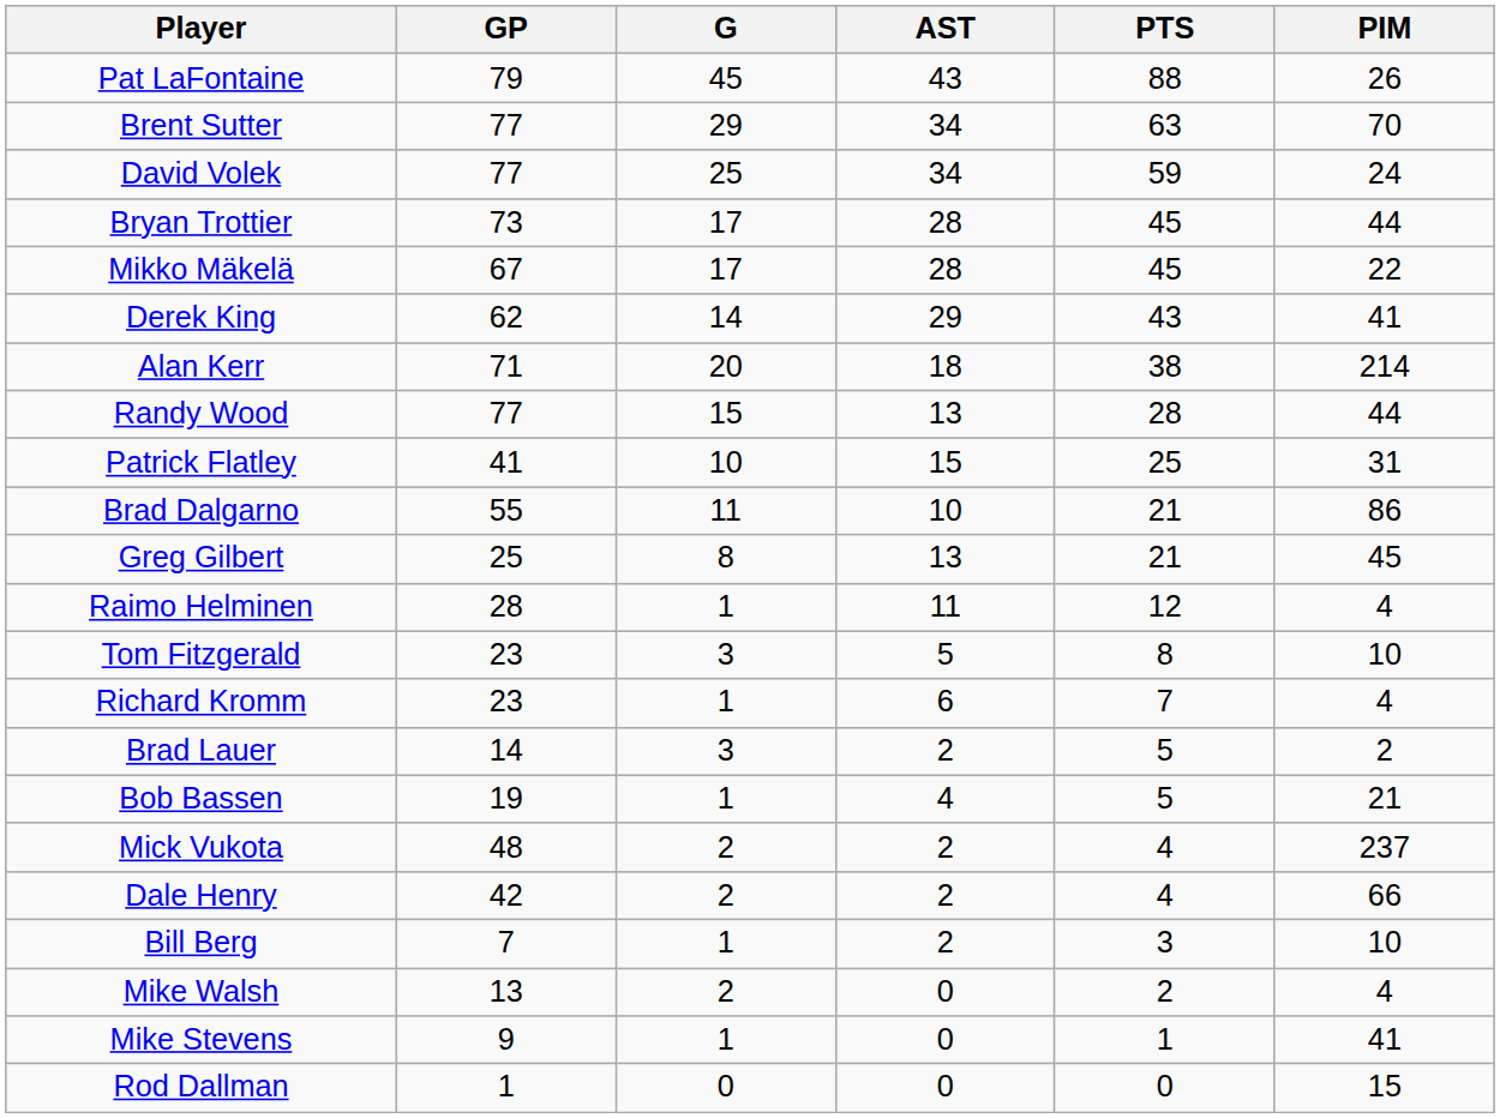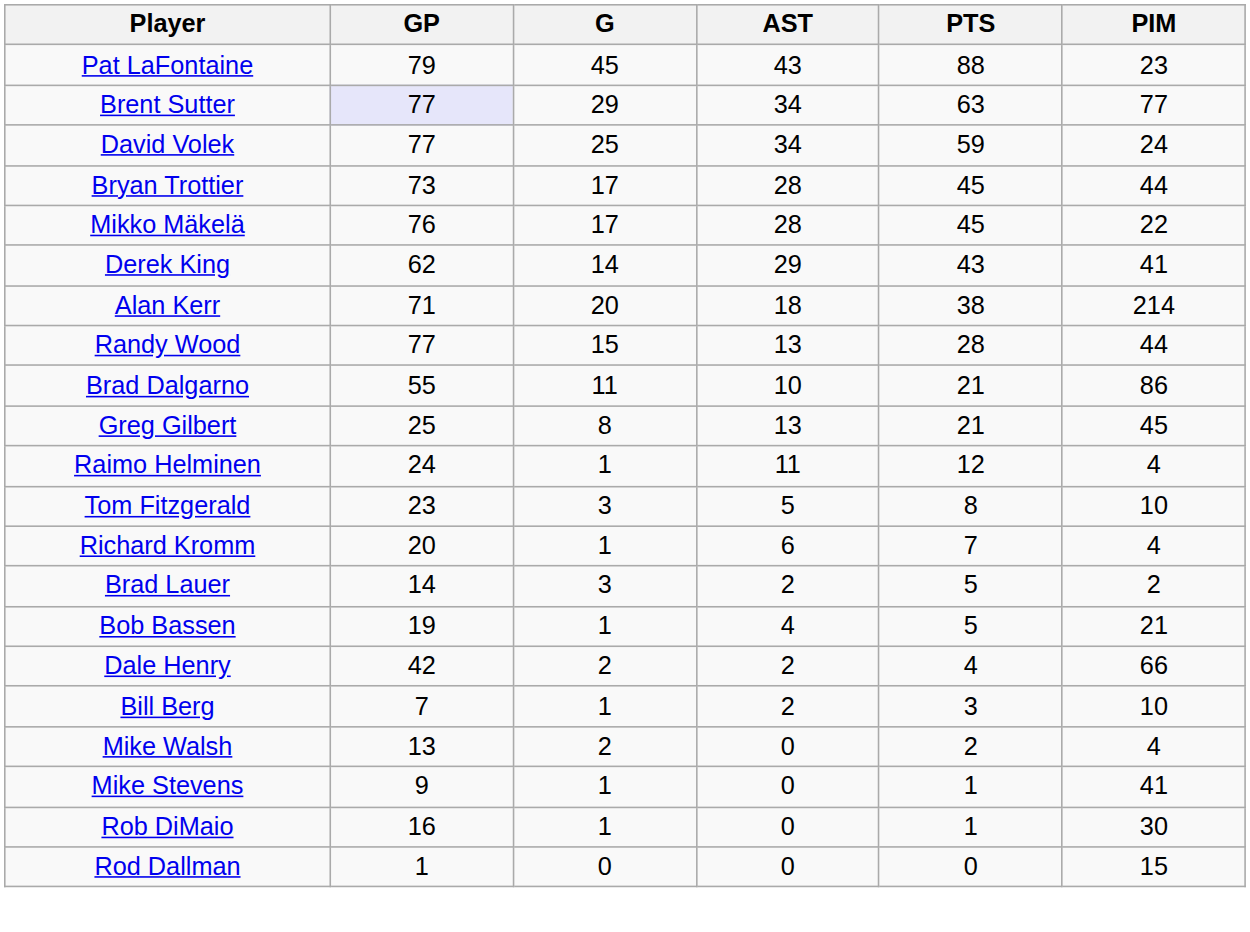Pat LaFontaine | PIM: 26 -> 23
Brent Sutter | GP: no background -> lavender background
Brent Sutter | PIM: 70 -> 77
Mikko Mäkelä | GP: 67 -> 76
- row: Patrick Flatley | 41 | 10 | 15 | 25 | 31
Raimo Helminen | GP: 28 -> 24
Richard Kromm | GP: 23 -> 20
- row: Mick Vukota | 48 | 2 | 2 | 4 | 237
+ row: Rob DiMaio | 16 | 1 | 0 | 1 | 30
